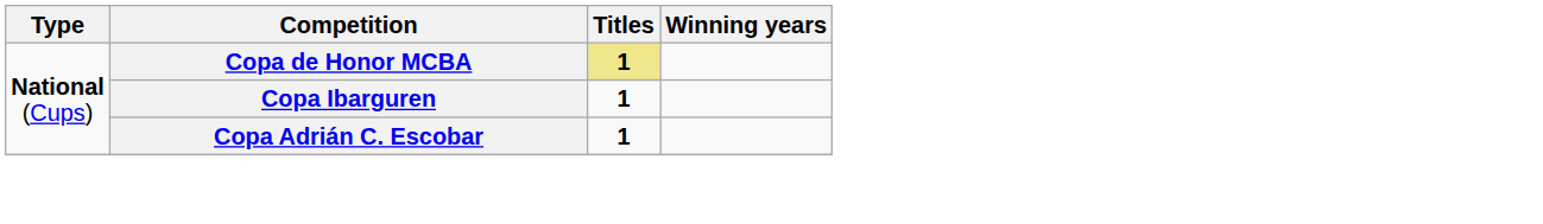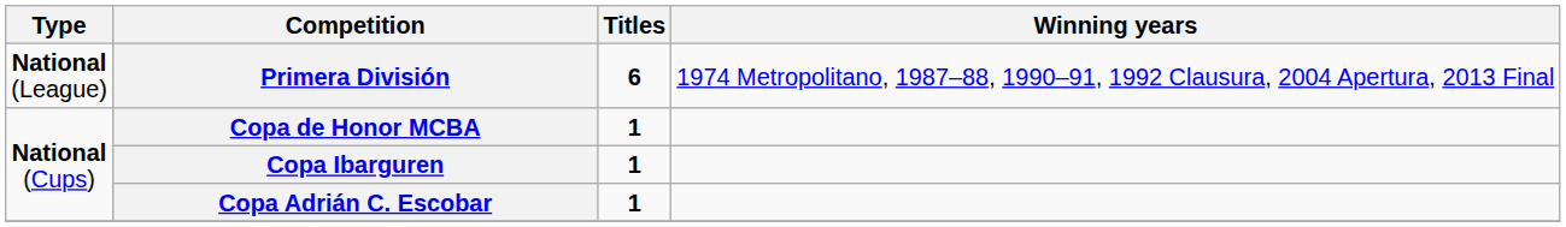+ row: National (League) | Primera División | 6 | 1974 Metropolitano, 1987–88, 1990–91, 1992 Clausura, 2004 Apertura, 2013 Final
Copa de Honor MCBA | Titles: khaki background -> no background
